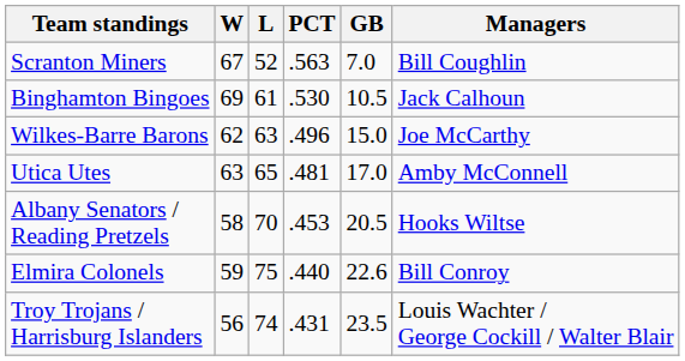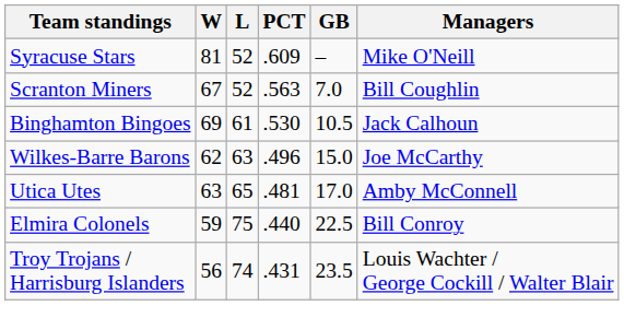+ row: Syracuse Stars | 81 | 52 | .609 | – | Mike O'Neill
- row: Albany Senators / Reading Pretzels | 58 | 70 | .453 | 20.5 | Hooks Wiltse
Elmira Colonels | GB: 22.6 -> 22.5
